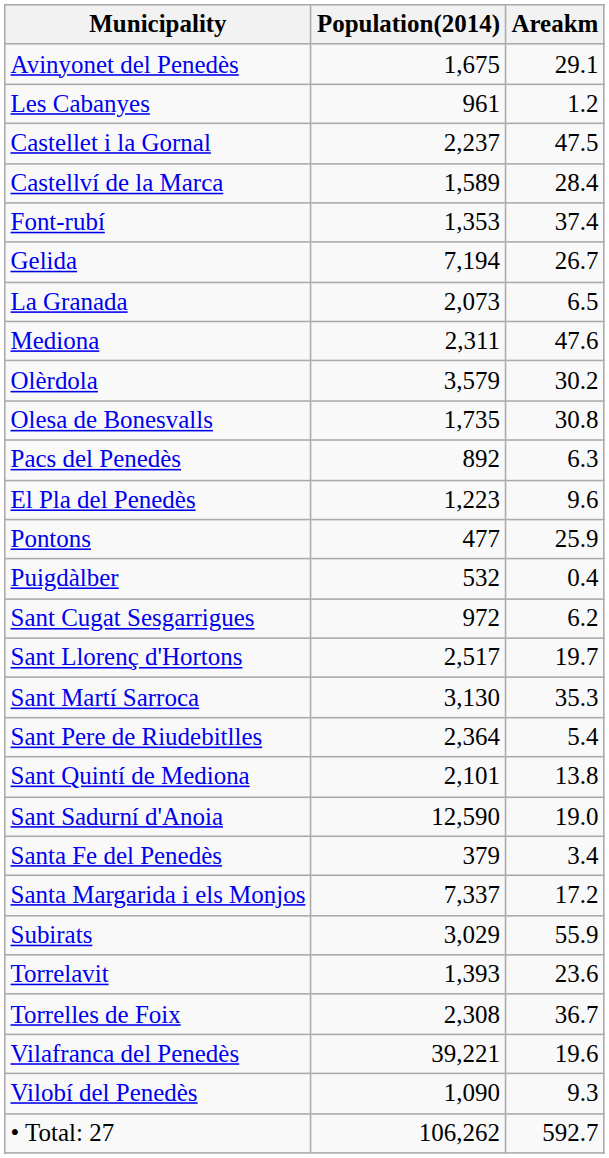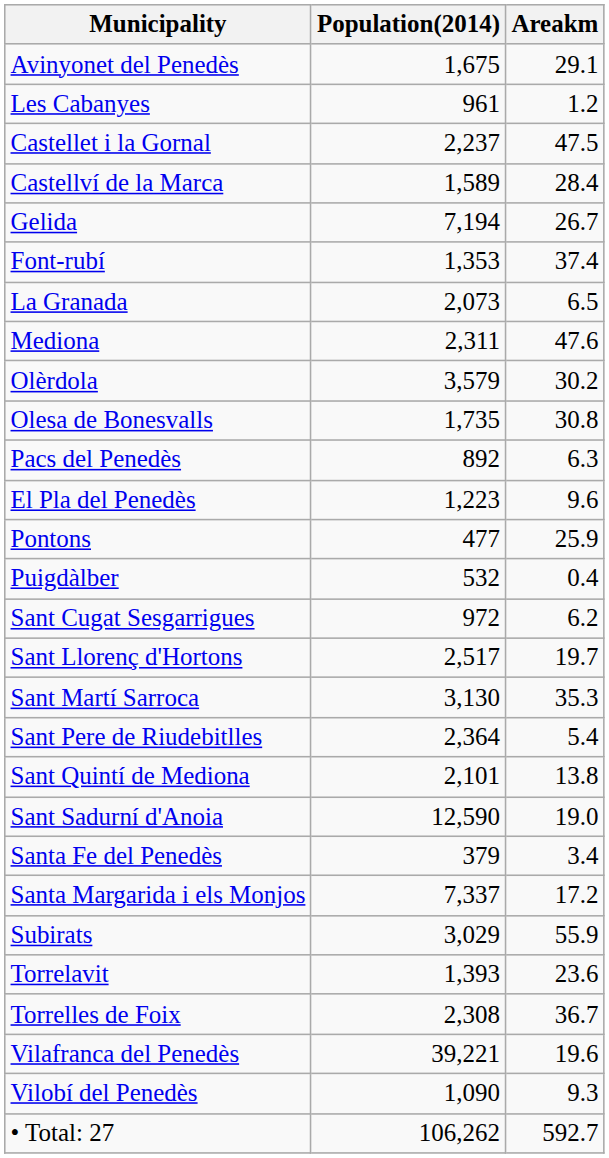rows swapped: Font-rubí <-> Gelida
